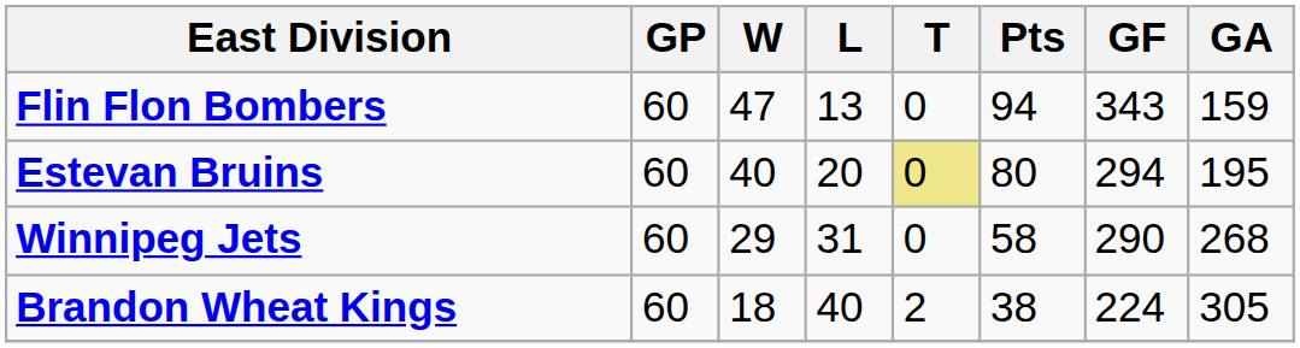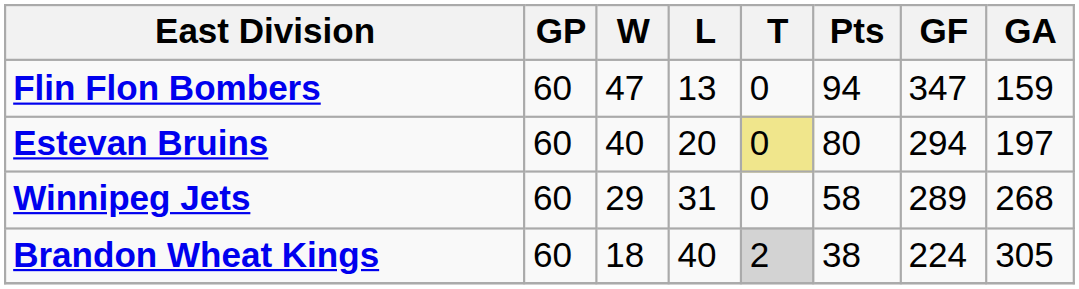Flin Flon Bombers | GF: 343 -> 347
Estevan Bruins | GA: 195 -> 197
Winnipeg Jets | GF: 290 -> 289
Brandon Wheat Kings | T: no background -> lightgrey background
